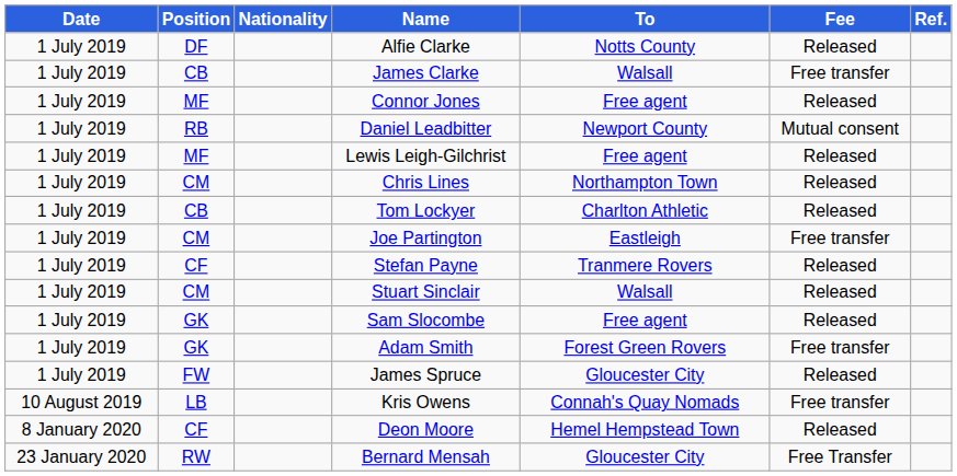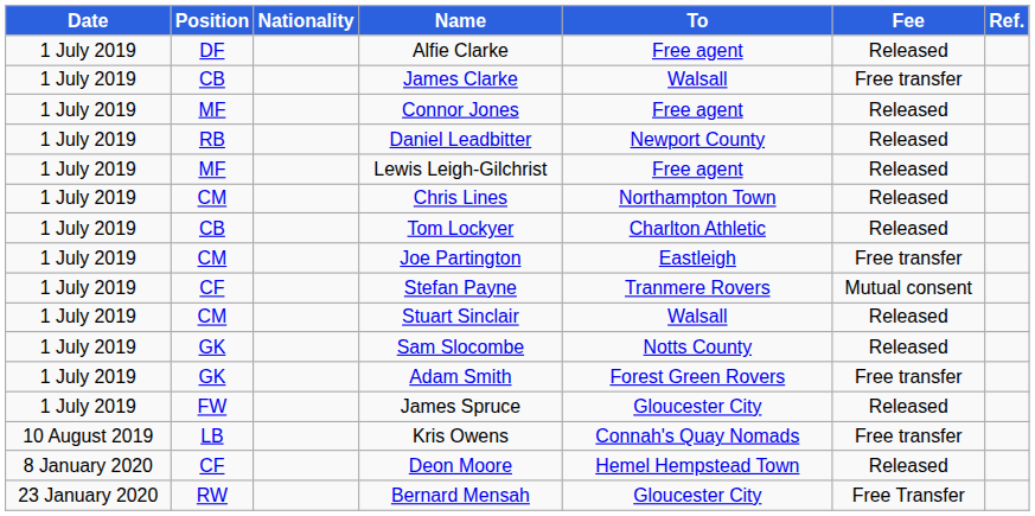Alfie Clarke | To: Notts County -> Free agent
Daniel Leadbitter | Fee: Mutual consent -> Released
Stefan Payne | Fee: Released -> Mutual consent
Sam Slocombe | To: Free agent -> Notts County
